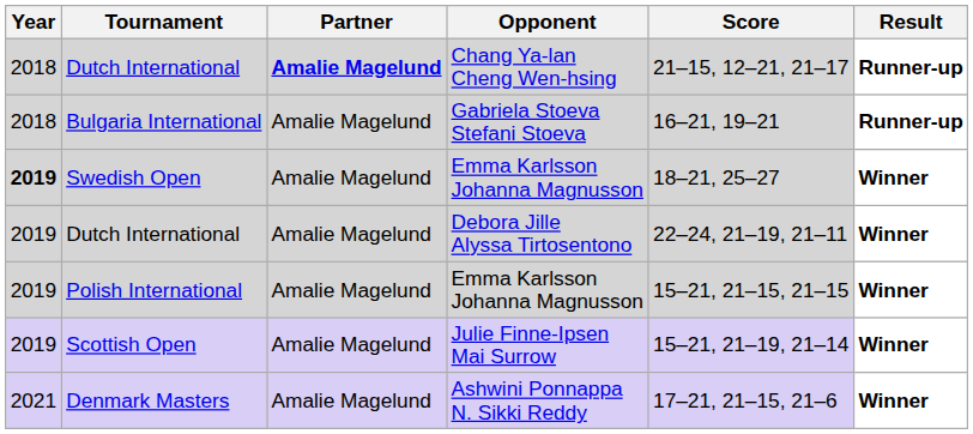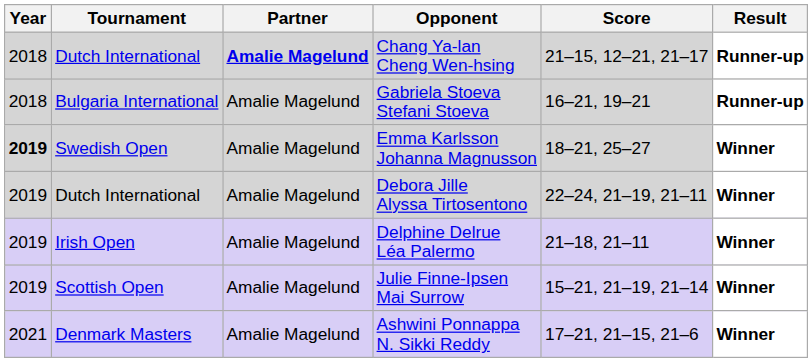- row: 2019 | Polish International | Amalie Magelund | Emma Karlsson Johanna Magnusson | 15–21, 21–15, 21–15 | Winner
+ row: 2019 | Irish Open | Amalie Magelund | Delphine Delrue Léa Palermo | 21–18, 21–11 | Winner
